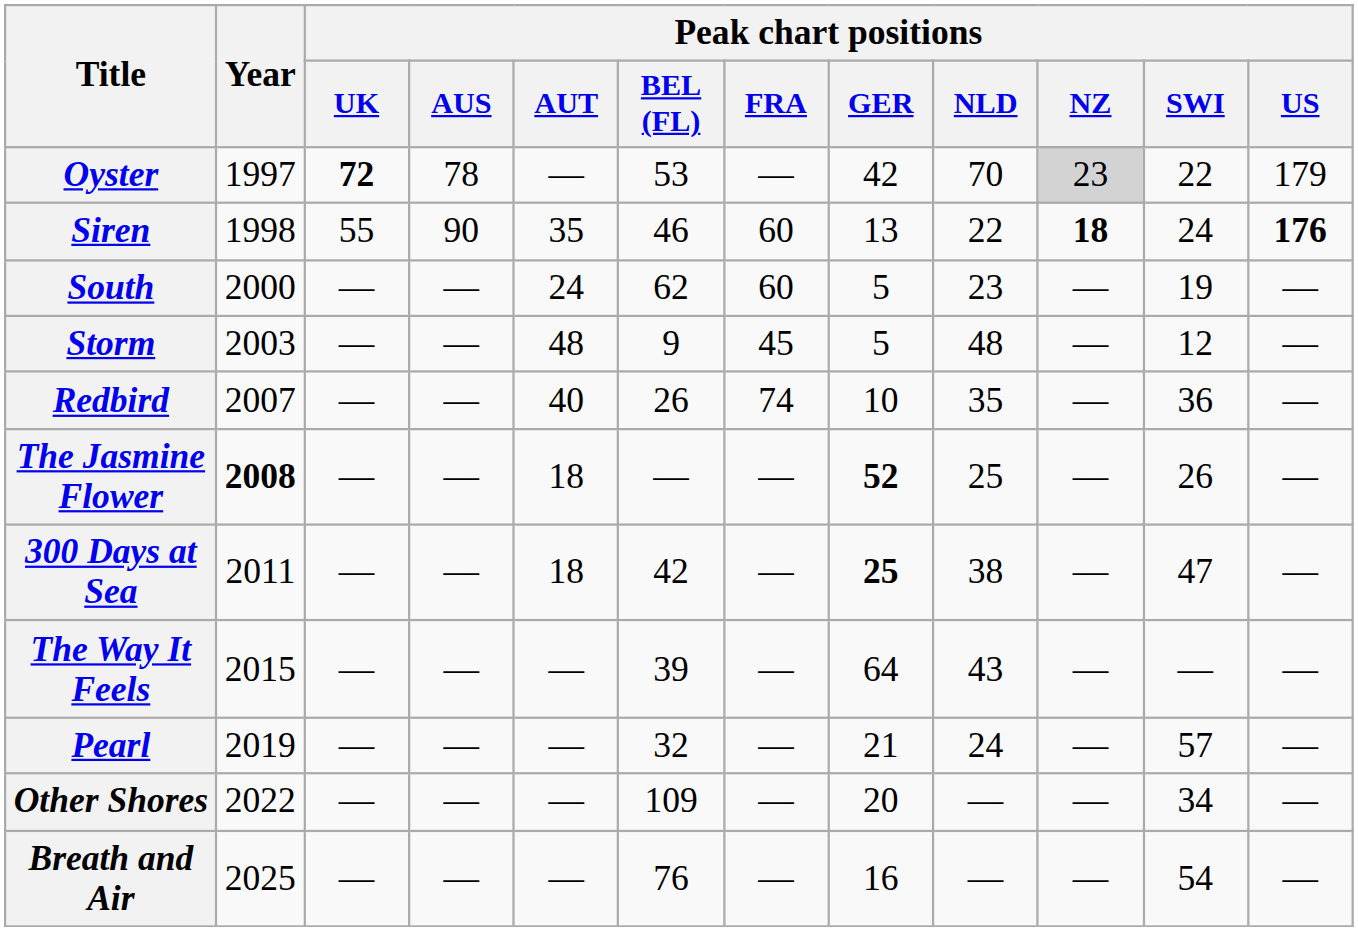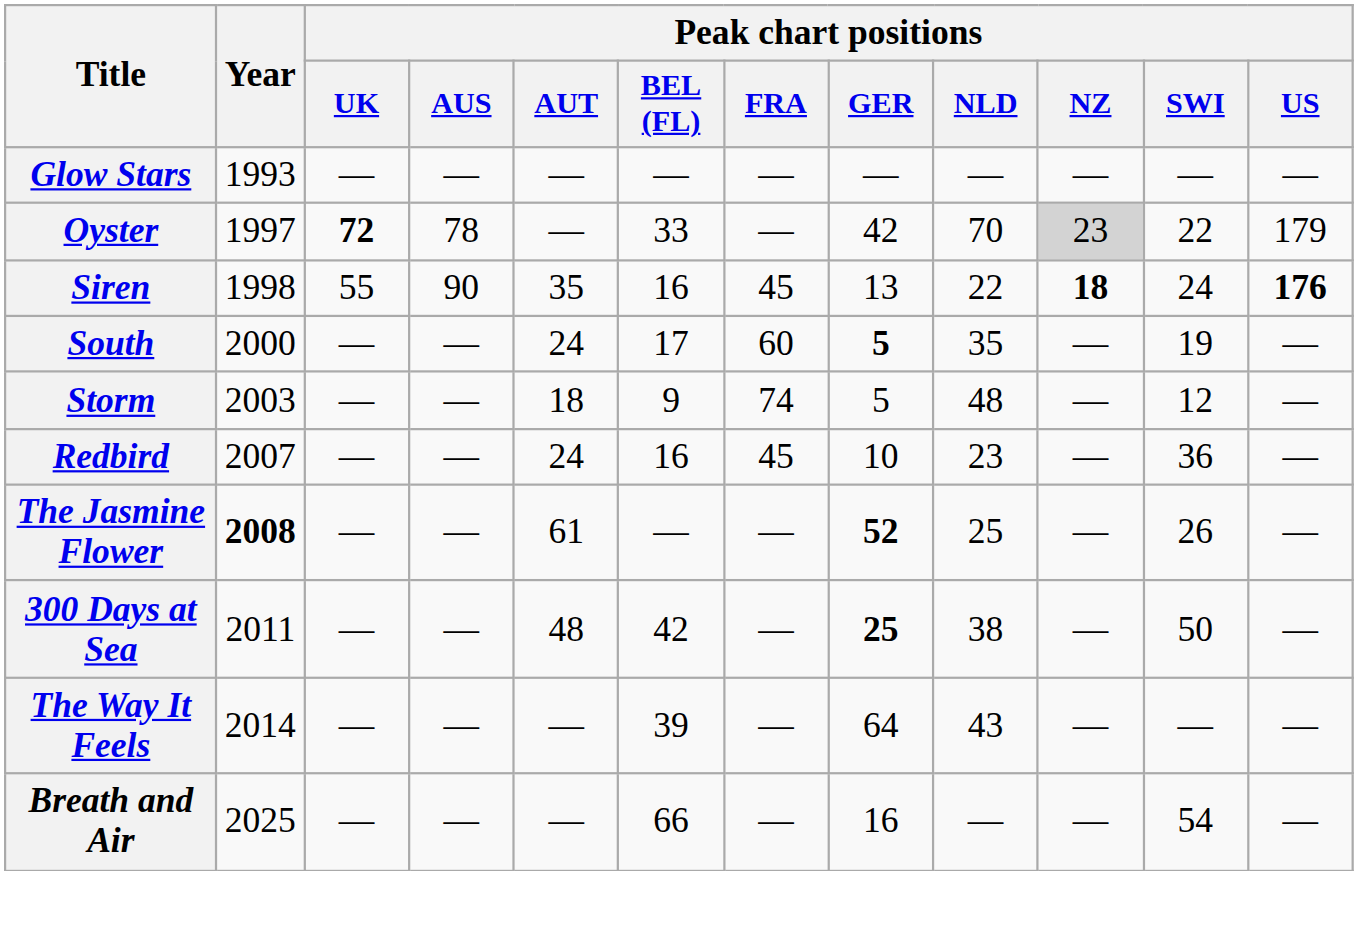+ row: Glow Stars | 1993 | — | — | — | — | — | — | — | — | — | —
Oyster | Peak chart positions / BEL (FL): 53 -> 33
Siren | Peak chart positions / BEL (FL): 46 -> 16
Siren | Peak chart positions / FRA: 60 -> 45
South | Peak chart positions / BEL (FL): 62 -> 17
South | Peak chart positions / GER: normal -> bold
South | Peak chart positions / NLD: 23 -> 35
Storm | Peak chart positions / AUT: 48 -> 18
Storm | Peak chart positions / FRA: 45 -> 74
Redbird | Peak chart positions / AUT: 40 -> 24
Redbird | Peak chart positions / BEL (FL): 26 -> 16
Redbird | Peak chart positions / FRA: 74 -> 45
Redbird | Peak chart positions / NLD: 35 -> 23
The Jasmine Flower | Peak chart positions / AUT: 18 -> 61
300 Days at Sea | Peak chart positions / AUT: 18 -> 48
300 Days at Sea | Peak chart positions / SWI: 47 -> 50
The Way It Feels | Year: 2015 -> 2014
- row: Pearl | 2019 | — | — | — | 32 | — | 21 | 24 | — | 57 | —
- row: Other Shores | 2022 | — | — | — | 109 | — | 20 | — | — | 34 | —
Breath and Air | Peak chart positions / BEL (FL): 76 -> 66
